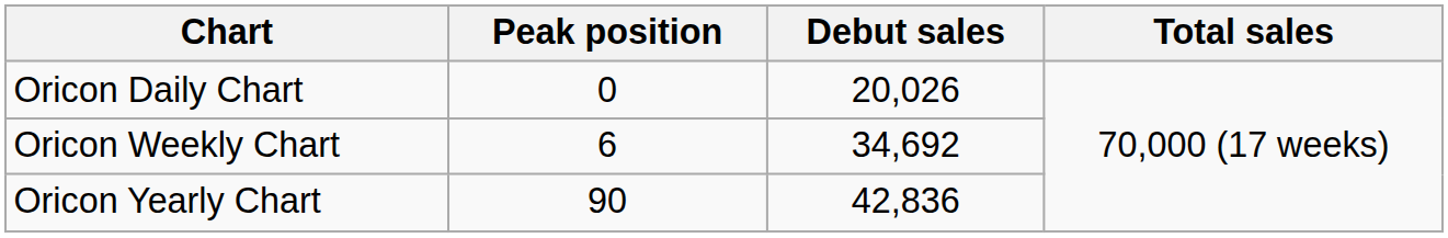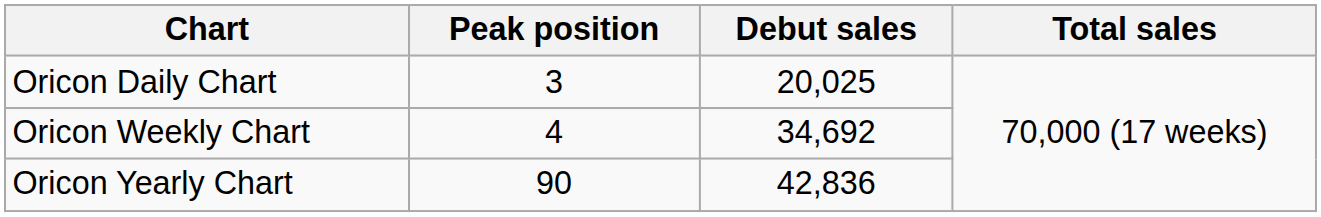Oricon Daily Chart | Peak position: 0 -> 3
Oricon Daily Chart | Debut sales: 20,026 -> 20,025
Oricon Weekly Chart | Peak position: 6 -> 4
